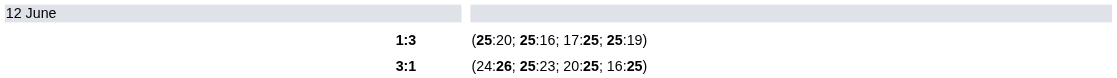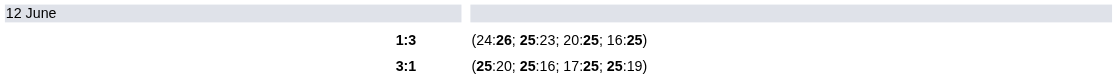1:3 | column 5: (25:20; 25:16; 17:25; 25:19) -> (24:26; 25:23; 20:25; 16:25)
3:1 | column 5: (24:26; 25:23; 20:25; 16:25) -> (25:20; 25:16; 17:25; 25:19)
